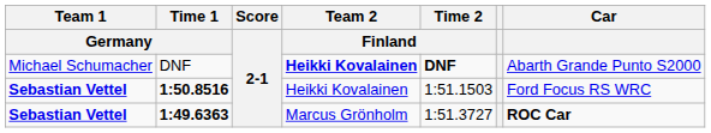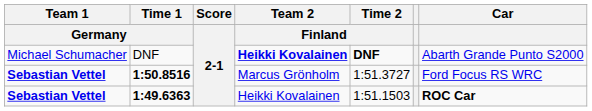1:50.8516 | Team 2 / Finland: Heikki Kovalainen -> Marcus Grönholm
1:50.8516 | Time 2 / Finland: 1:51.1503 -> 1:51.3727
1:49.6363 | Team 2 / Finland: Marcus Grönholm -> Heikki Kovalainen
1:49.6363 | Time 2 / Finland: 1:51.3727 -> 1:51.1503
